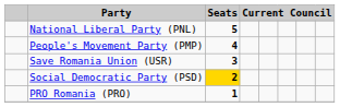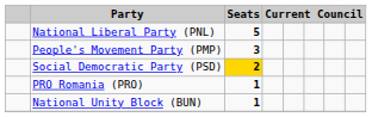People's Movement Party (PMP) | Seats: 4 -> 3
- row: Save Romania Union (USR) | 3
+ row: National Unity Block (BUN) | 1
